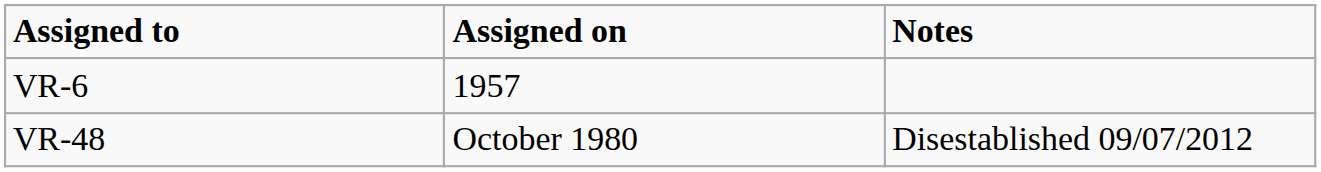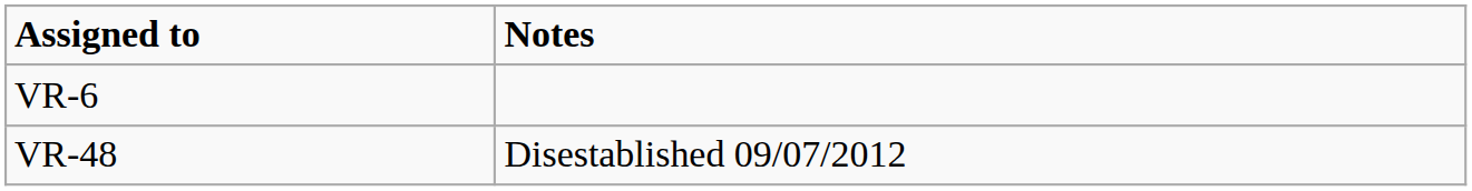- column: Assigned on | 1957 | October 1980
